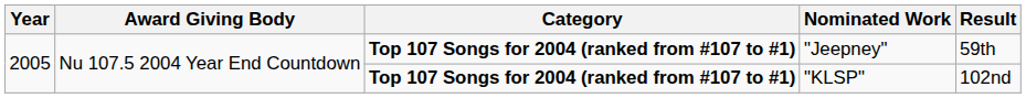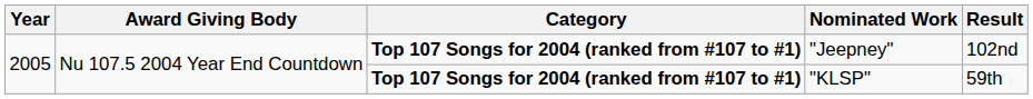"Jeepney" | Result: 59th -> 102nd
"KLSP" | Result: 102nd -> 59th
